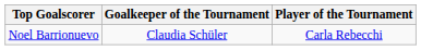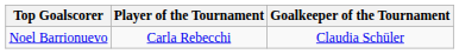columns swapped: Player of the Tournament <-> Goalkeeper of the Tournament
